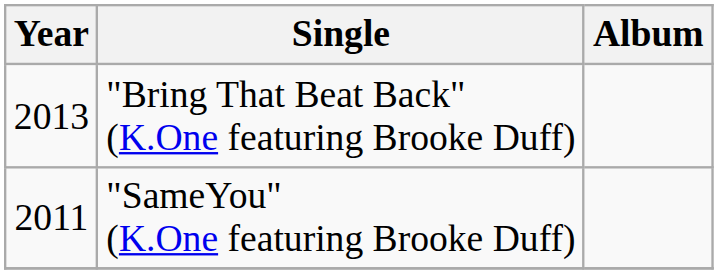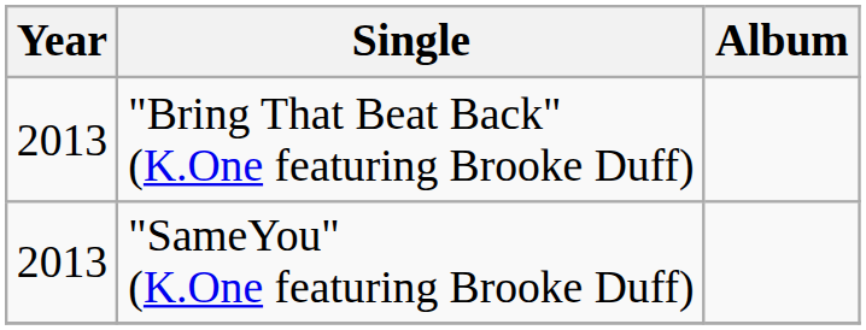"SameYou" (K.One featuring Brooke Duff) | Year: 2011 -> 2013
